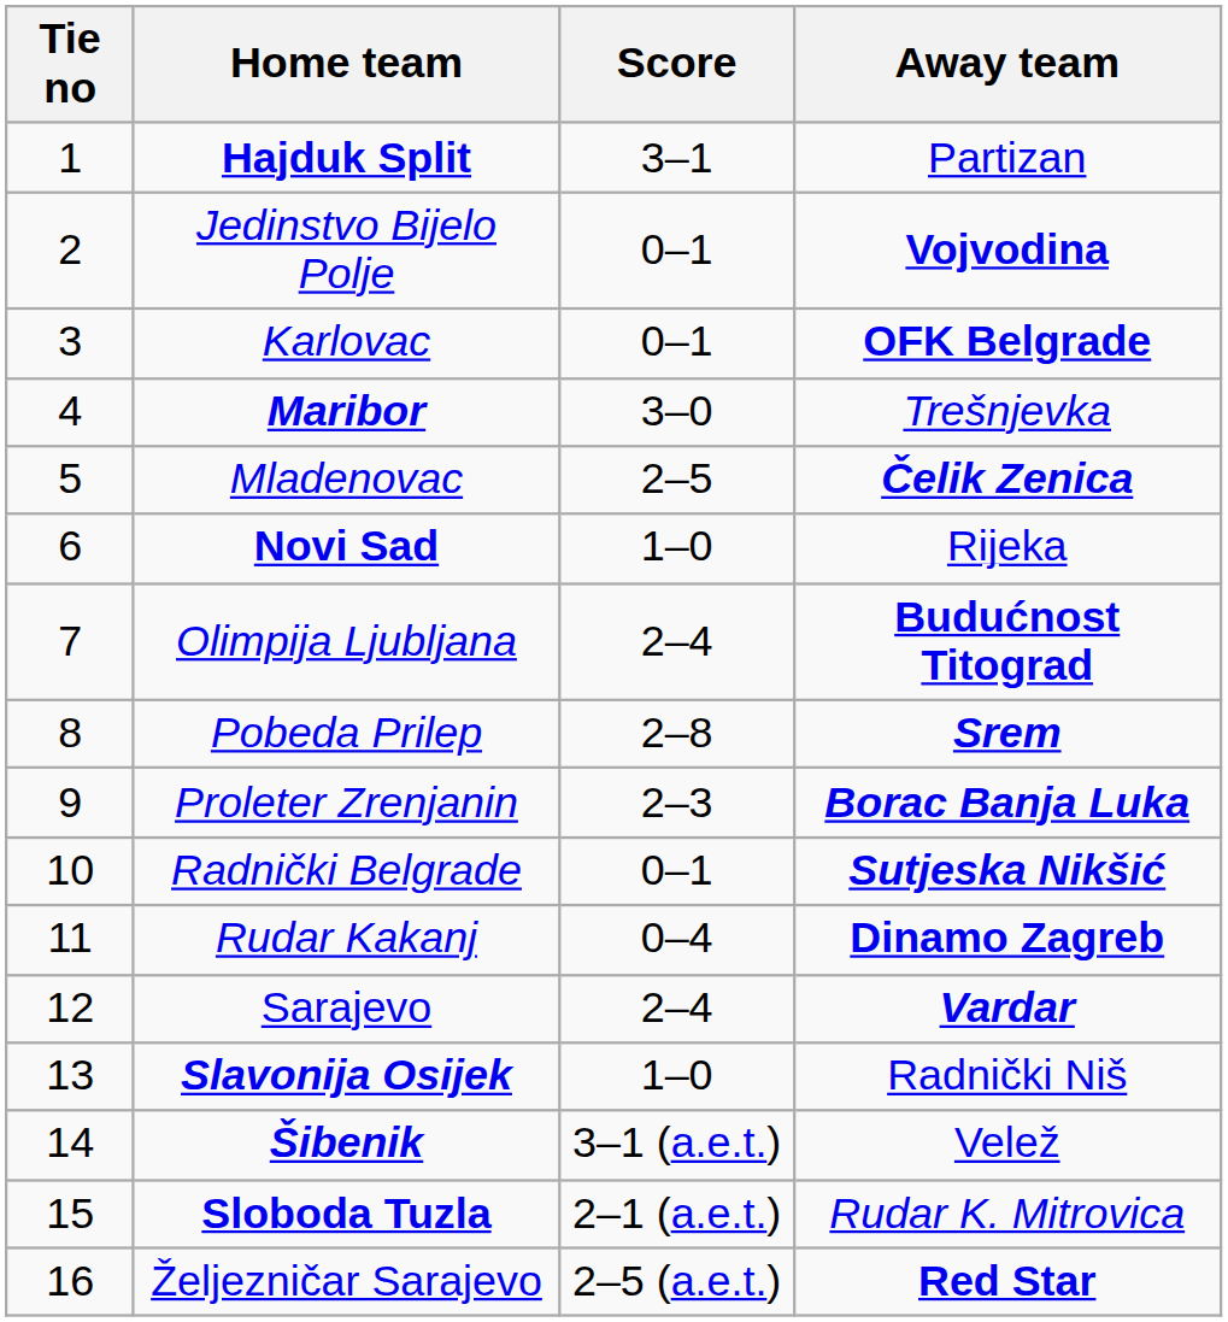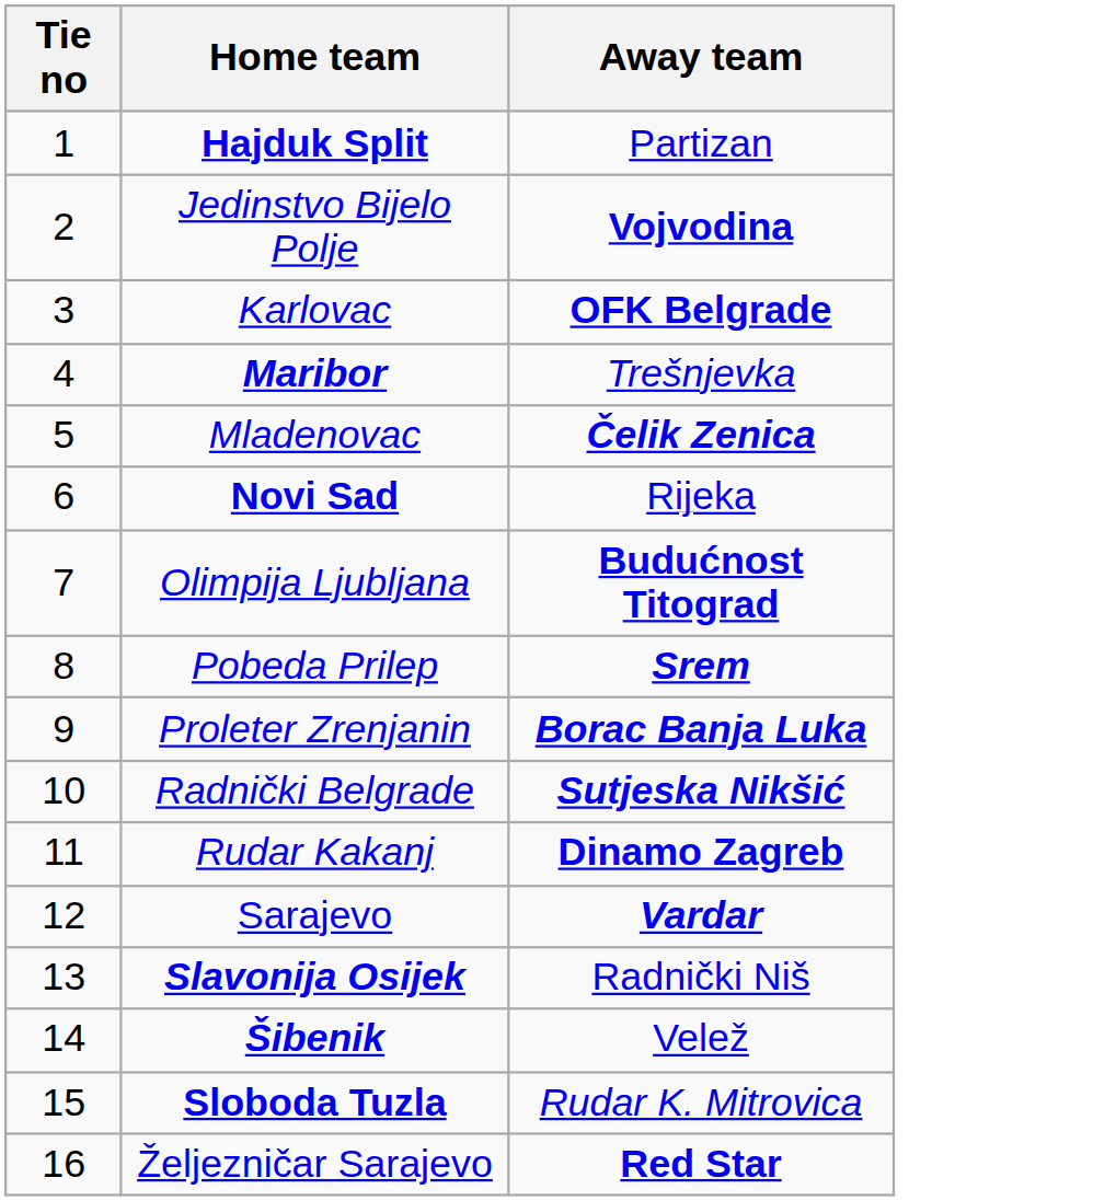- column: Score | 3–1 | 0–1 | 0–1 | 3–0 | 2–5 | 1–0 | 2–4 | 2–8 | 2–3 | 0–1 | 0–4 | 2–4 | 1–0 | 3–1 (a.e.t.) | 2–1 (a.e.t.) | 2–5 (a.e.t.)
